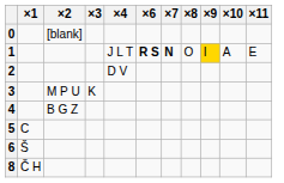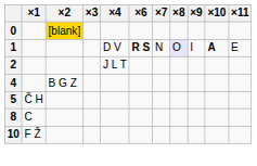0 | ×2: no background -> gold background
1 | ×4: J L T -> D V
1 | ×7: bold -> normal
1 | ×8: no background -> lavender background
1 | ×9: gold background -> no background
1 | ×10: normal -> bold
2 | ×4: D V -> J L T
- row: 3 | M P U | K
5 | ×1: C -> Č H
- row: 6 | Š
8 | ×1: Č H -> C
+ row: 10 | F Ž
